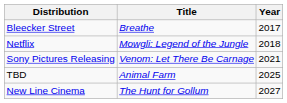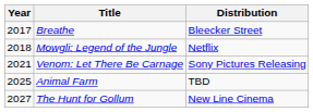columns swapped: Year <-> Distribution
